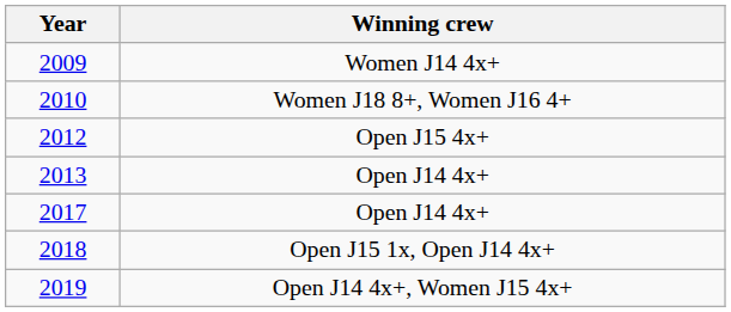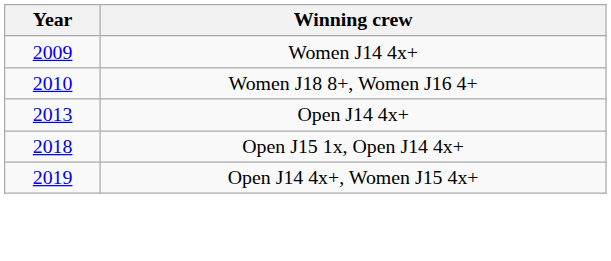- row: 2012 | Open J15 4x+
- row: 2017 | Open J14 4x+
